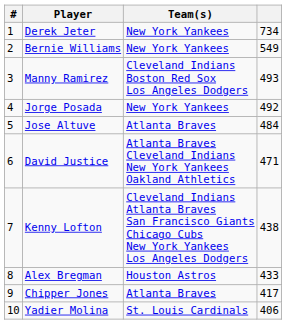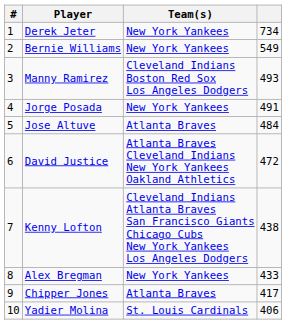Jorge Posada | column 4: 492 -> 491
David Justice | column 4: 471 -> 472
Alex Bregman | Team(s): Houston Astros -> New York Yankees
